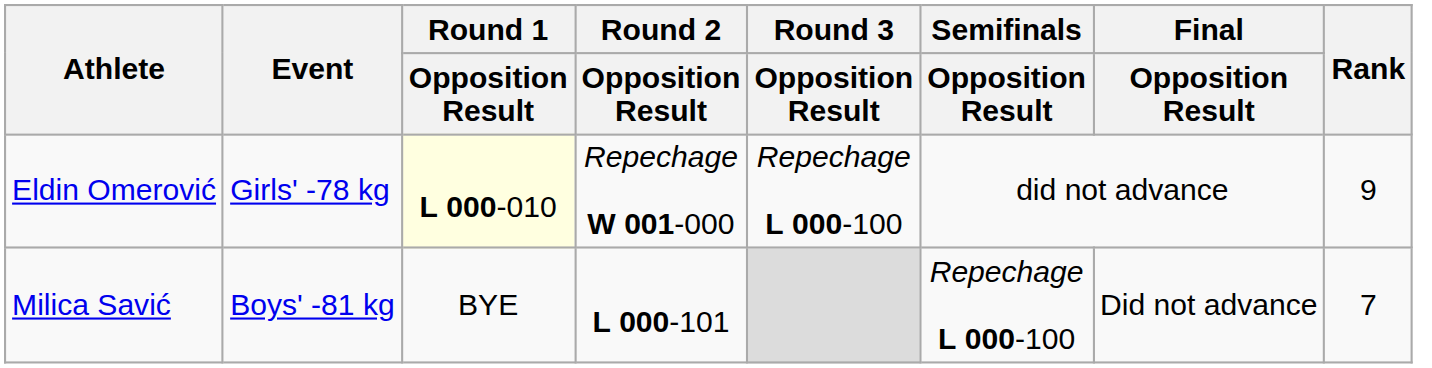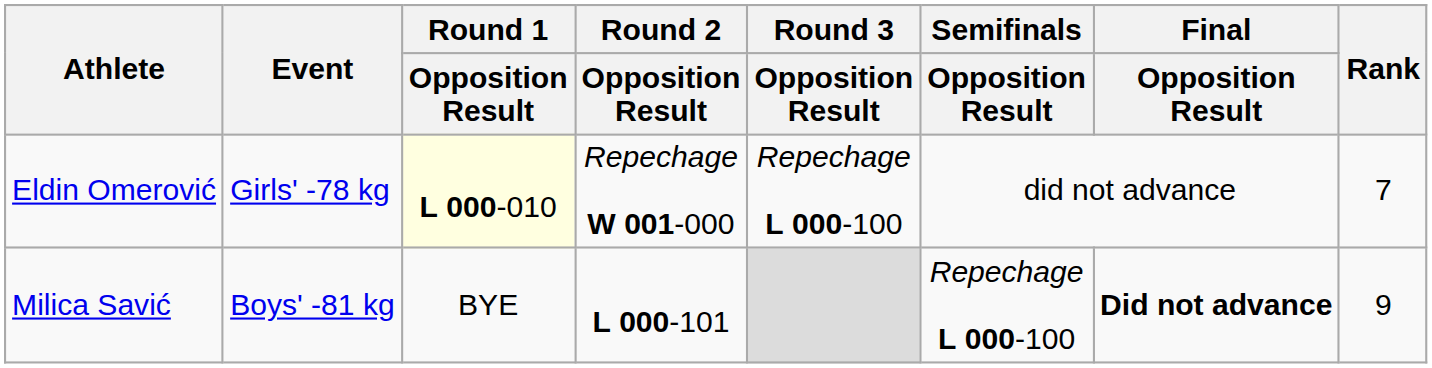Eldin Omerović | Rank: 9 -> 7
Milica Savić | Final / Opposition Result: normal -> bold
Milica Savić | Rank: 7 -> 9
